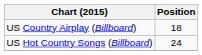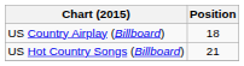US Hot Country Songs (Billboard) | Position: 24 -> 21
